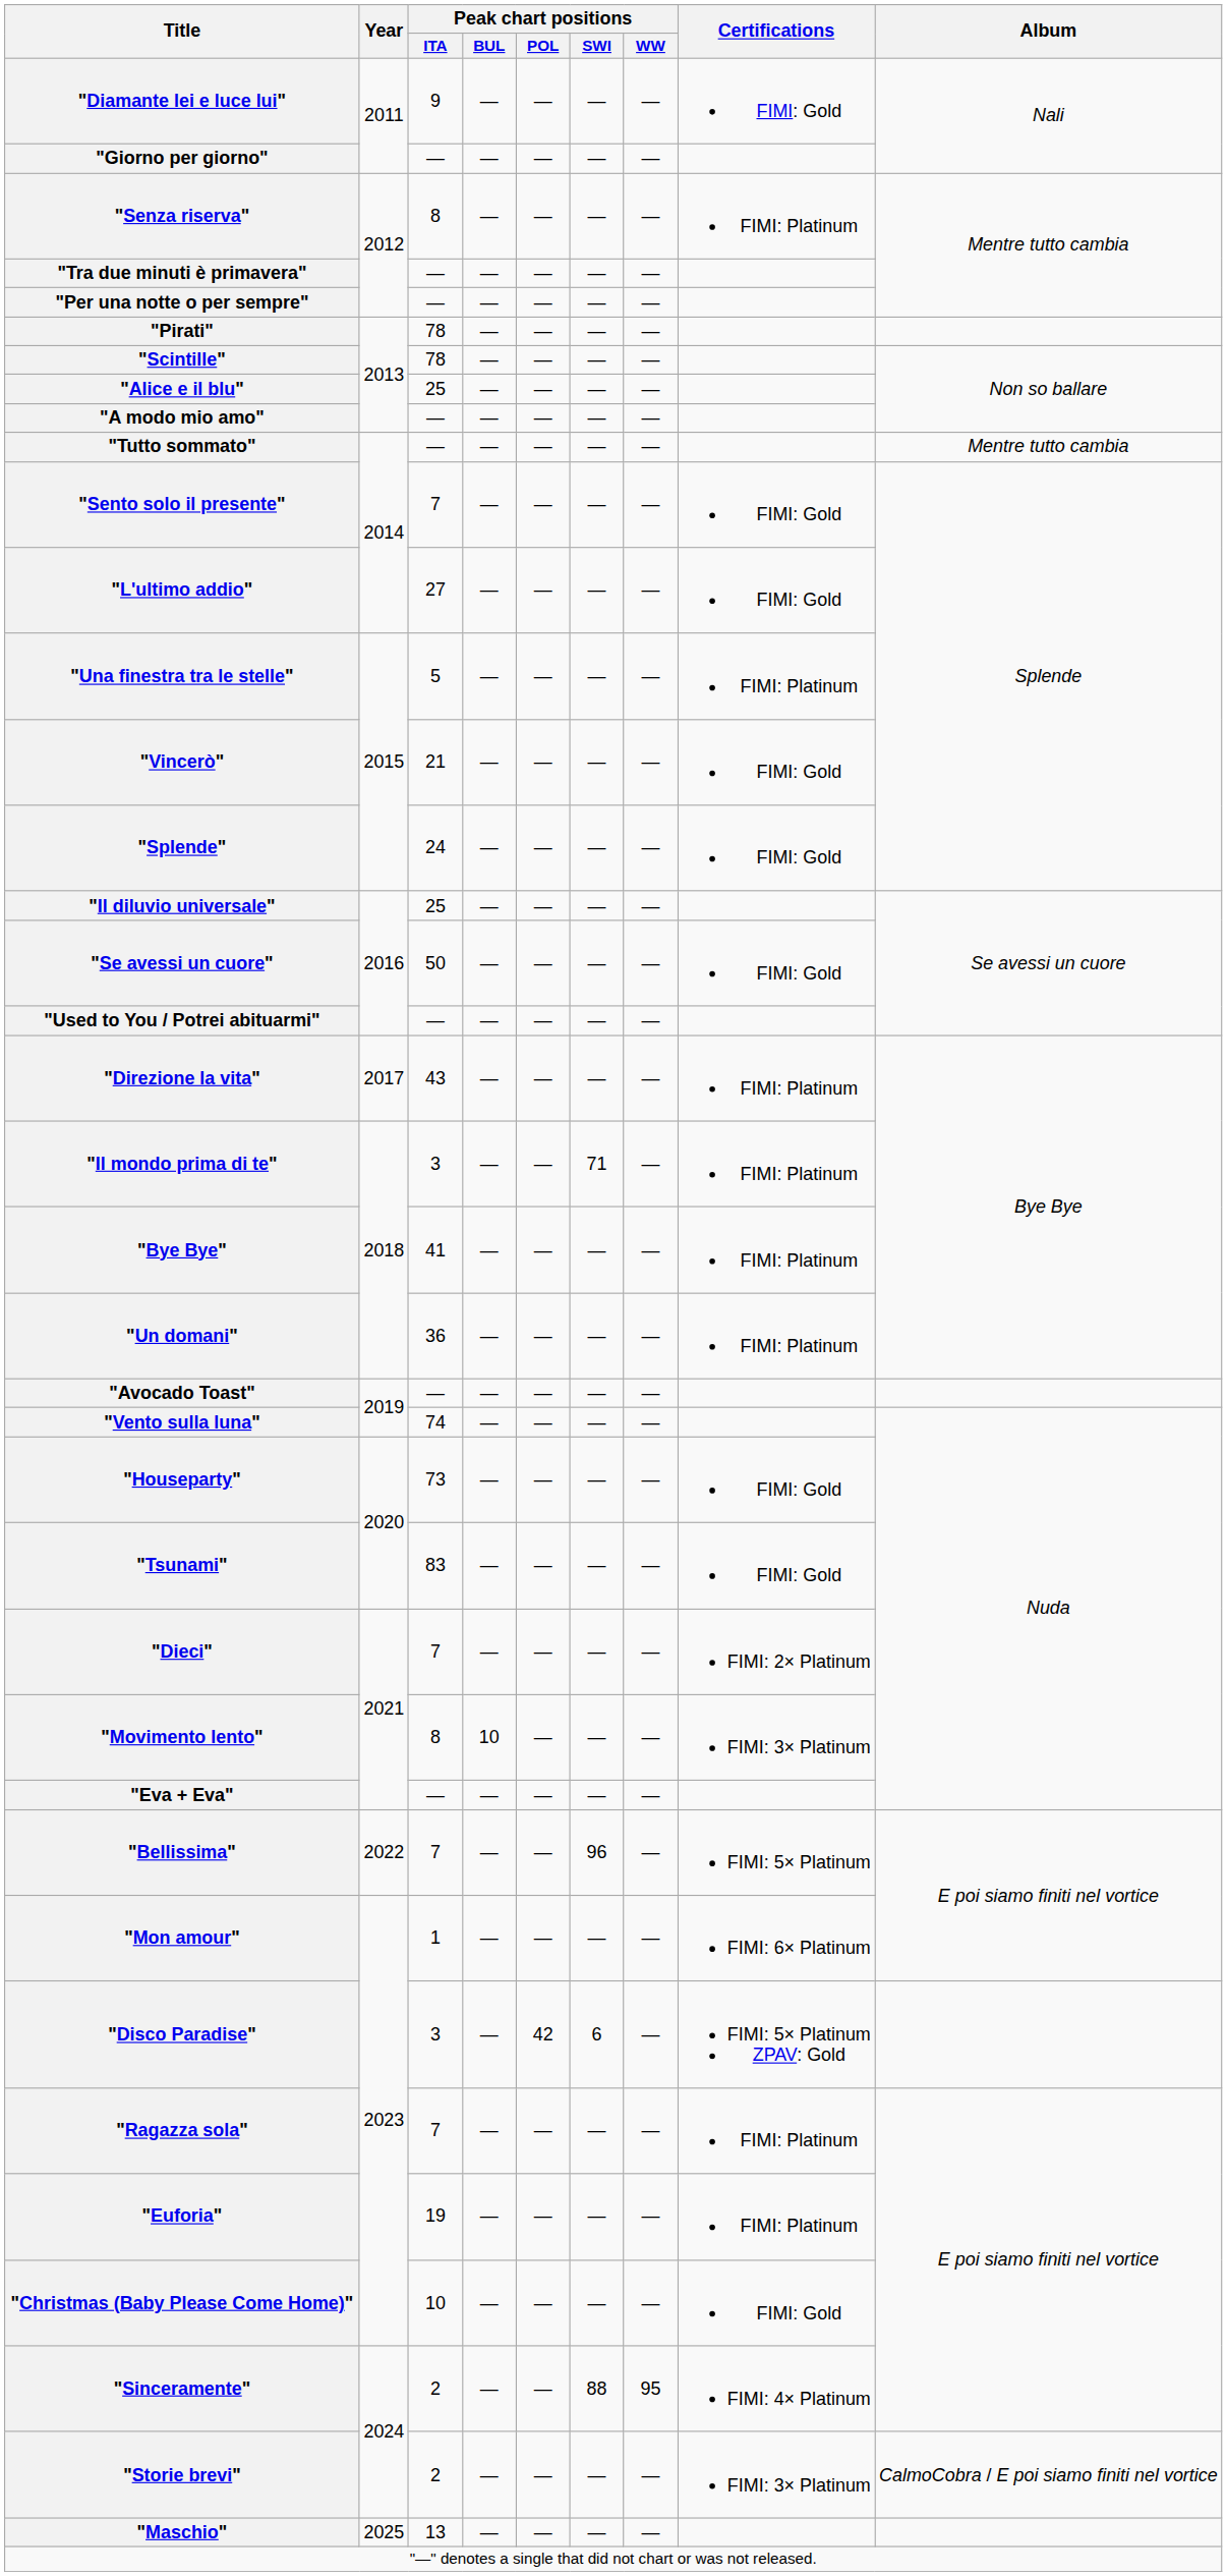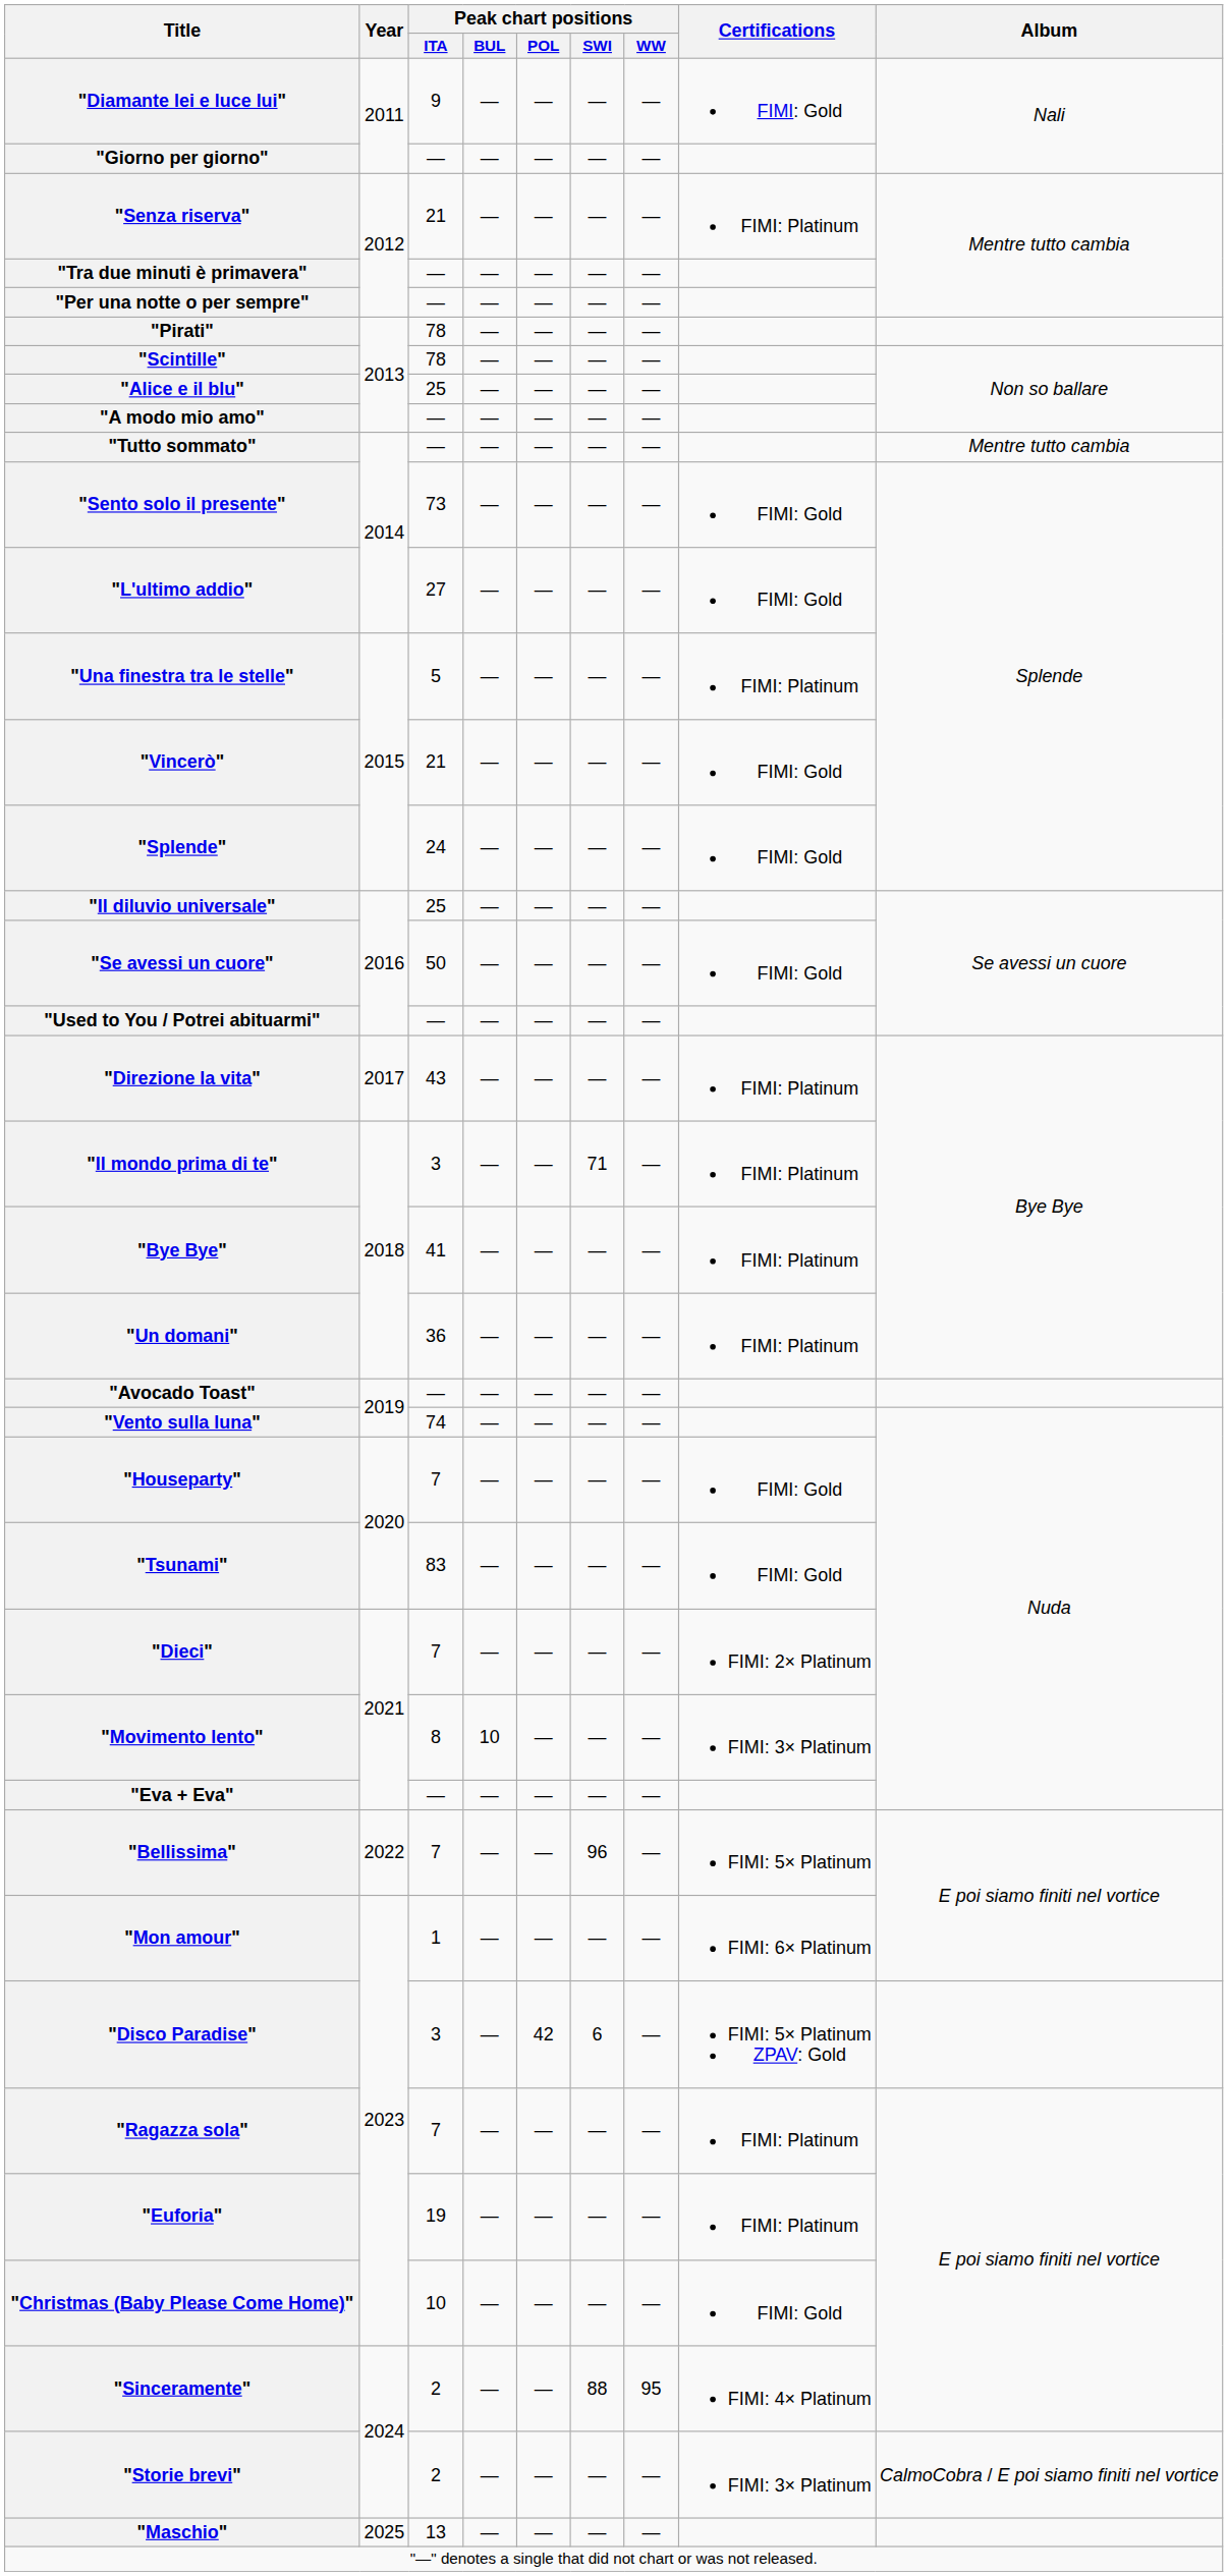"Senza riserva" | Peak chart positions / ITA: 8 -> 21
"Sento solo il presente" | Peak chart positions / ITA: 7 -> 73
"Houseparty" | Peak chart positions / ITA: 73 -> 7
